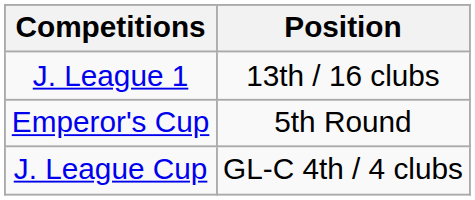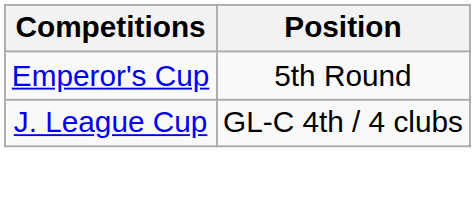- row: J. League 1 | 13th / 16 clubs
